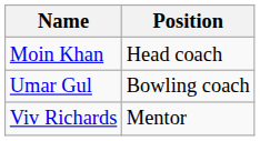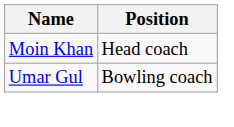- row: Viv Richards | Mentor
